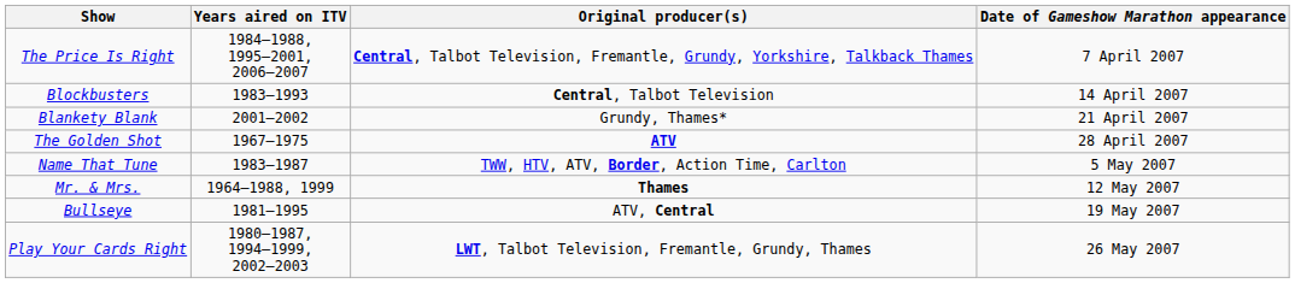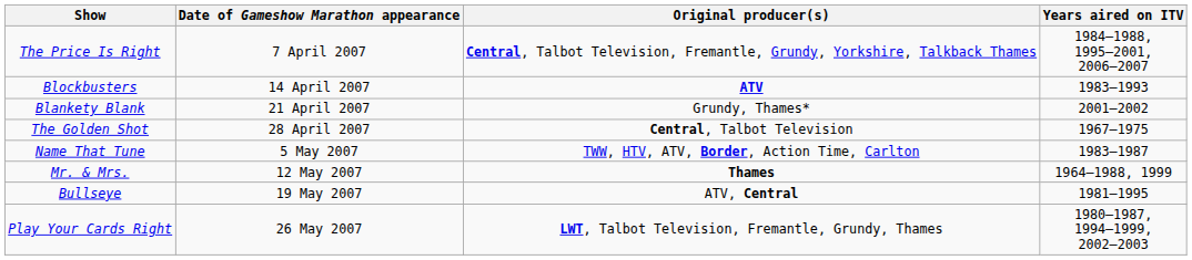columns swapped: Years aired on ITV <-> Date of Gameshow Marathon appearance
Blockbusters | Original producer(s): Central, Talbot Television -> ATV
The Golden Shot | Original producer(s): ATV -> Central, Talbot Television
